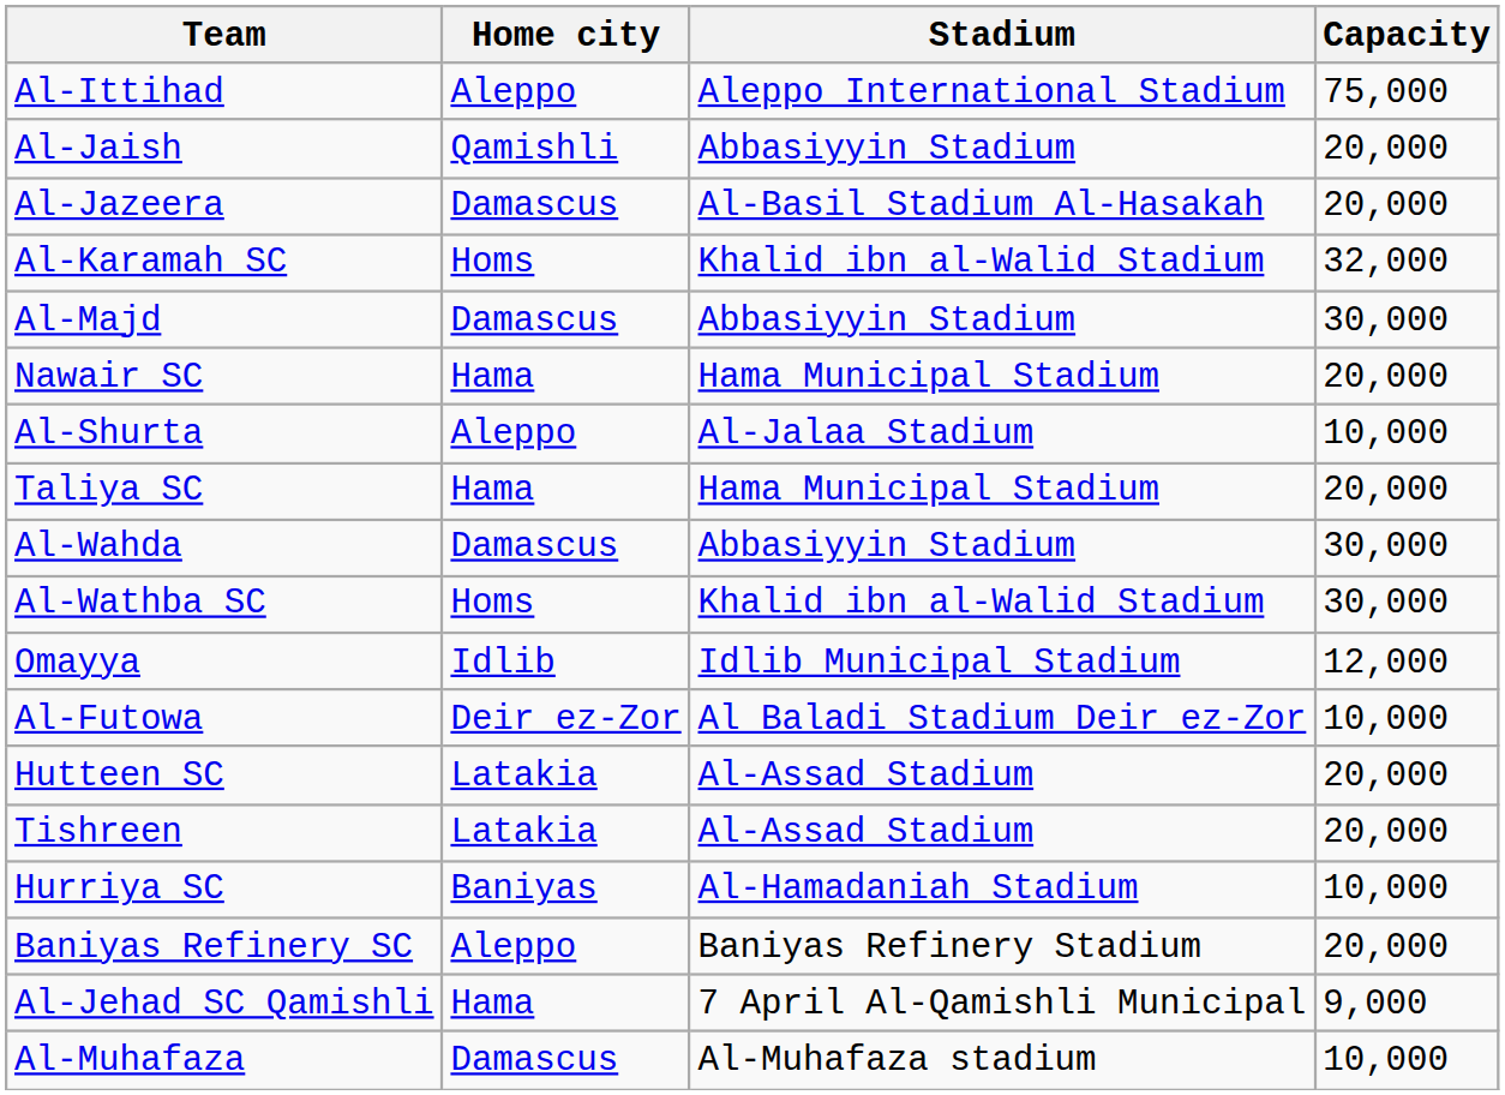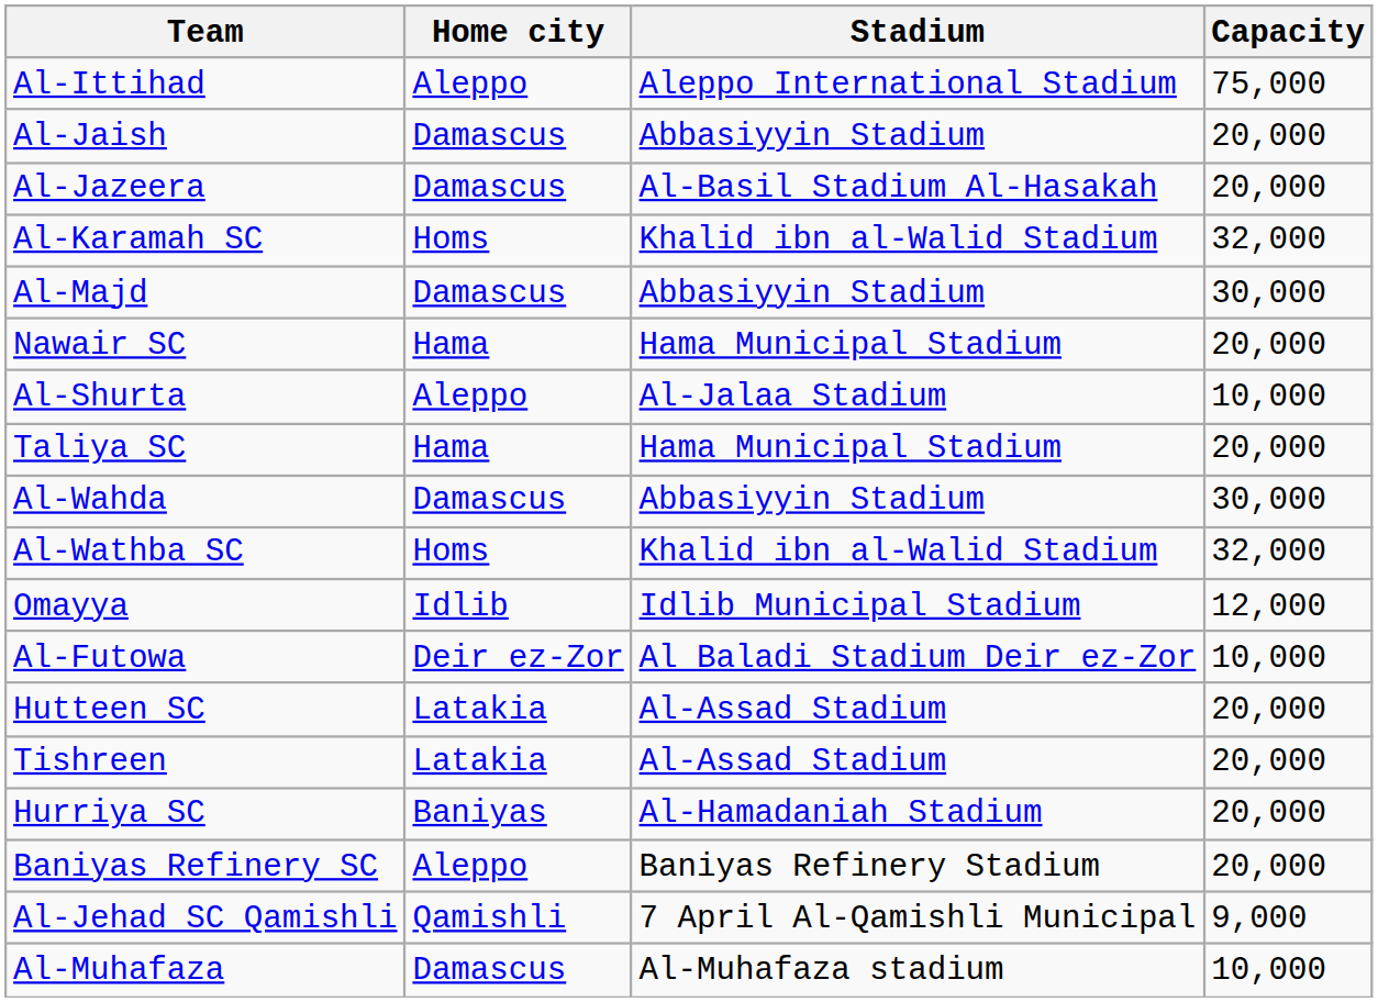Al-Jaish | Home city: Qamishli -> Damascus
Al-Wathba SC | Capacity: 30,000 -> 32,000
Hurriya SC | Capacity: 10,000 -> 20,000
Al-Jehad SC Qamishli | Home city: Hama -> Qamishli
